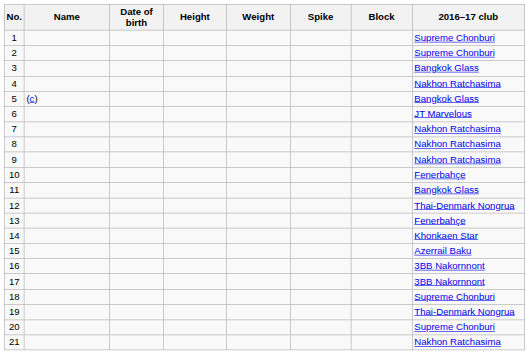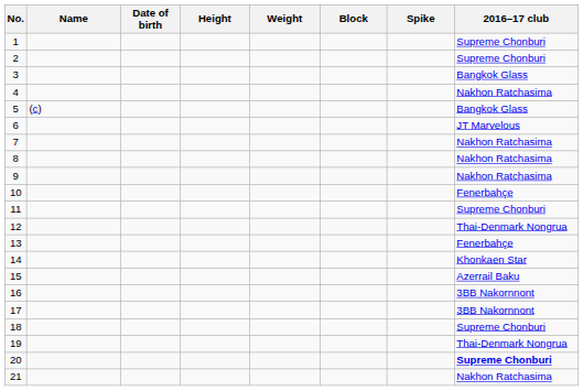columns swapped: Spike <-> Block
11 | 2016–17 club: Bangkok Glass -> Supreme Chonburi
20 | 2016–17 club: normal -> bold
